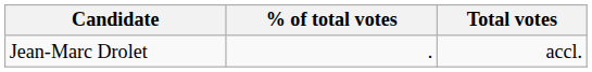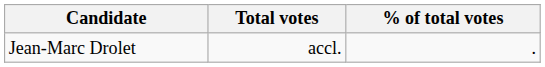columns swapped: Total votes <-> % of total votes
